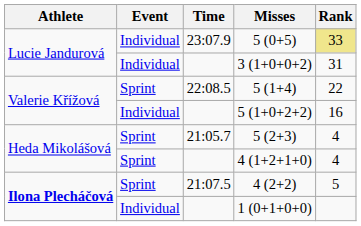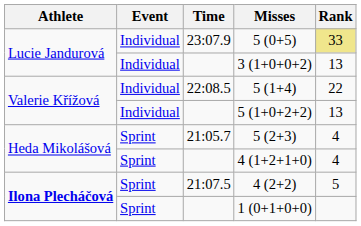3 (1+0+0+2) | Rank: 31 -> 13
5 (1+4) | Event: Sprint -> Individual
5 (1+0+2+2) | Rank: 16 -> 13
1 (0+1+0+0) | Event: Individual -> Sprint
